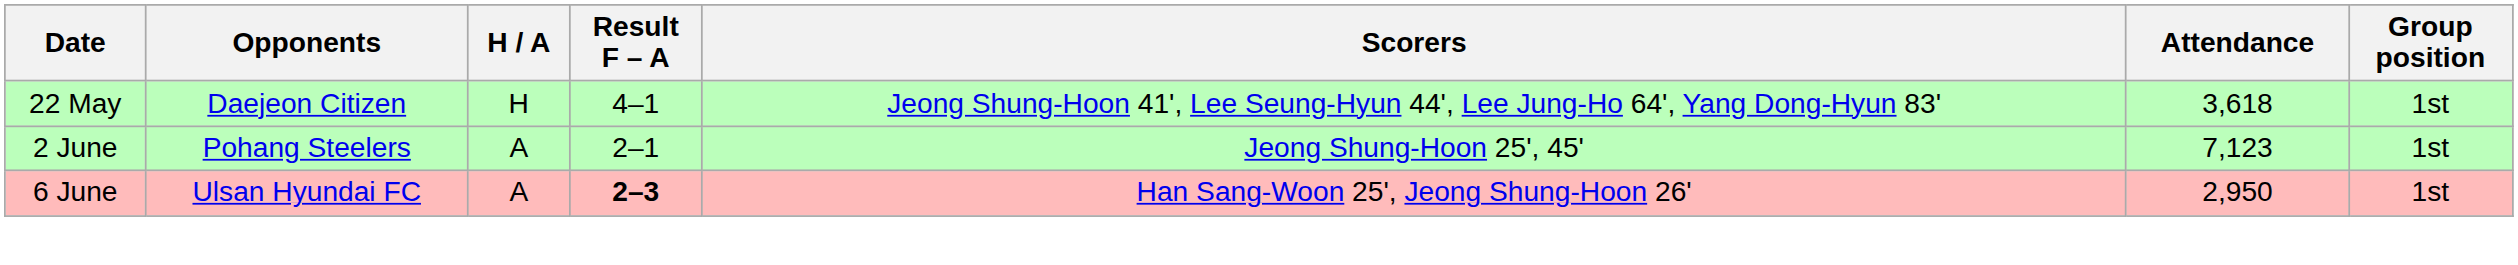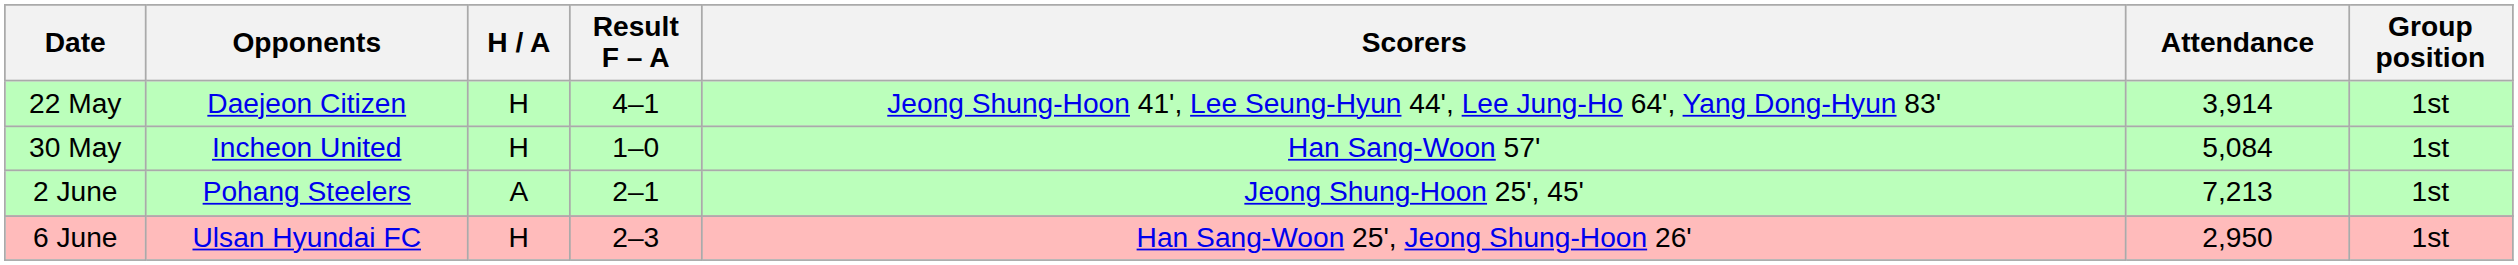22 May | Attendance: 3,618 -> 3,914
+ row: 30 May | Incheon United | H | 1–0 | Han Sang-Woon 57' | 5,084 | 1st
2 June | Attendance: 7,123 -> 7,213
6 June | H / A: A -> H
6 June | Result F – A: bold -> normal
